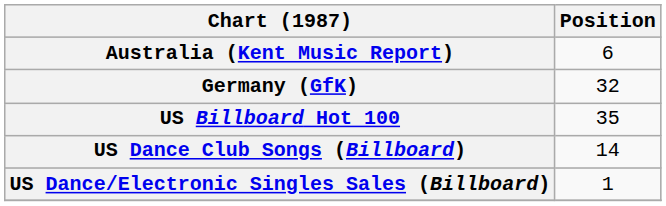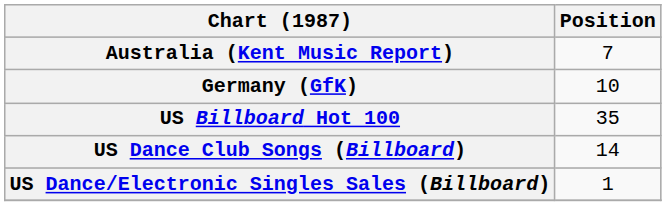Australia (Kent Music Report) | Position: 6 -> 7
Germany (GfK) | Position: 32 -> 10
